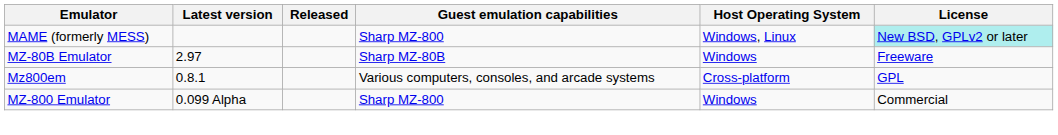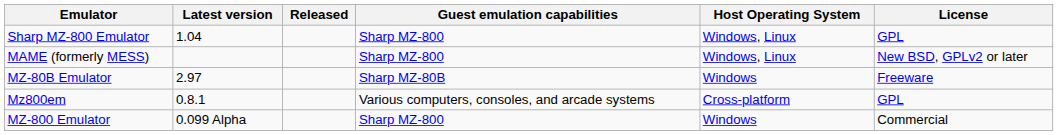+ row: Sharp MZ-800 Emulator | 1.04 | Sharp MZ-800 | Windows, Linux | GPL
MAME (formerly MESS) | License: paleturquoise background -> no background
